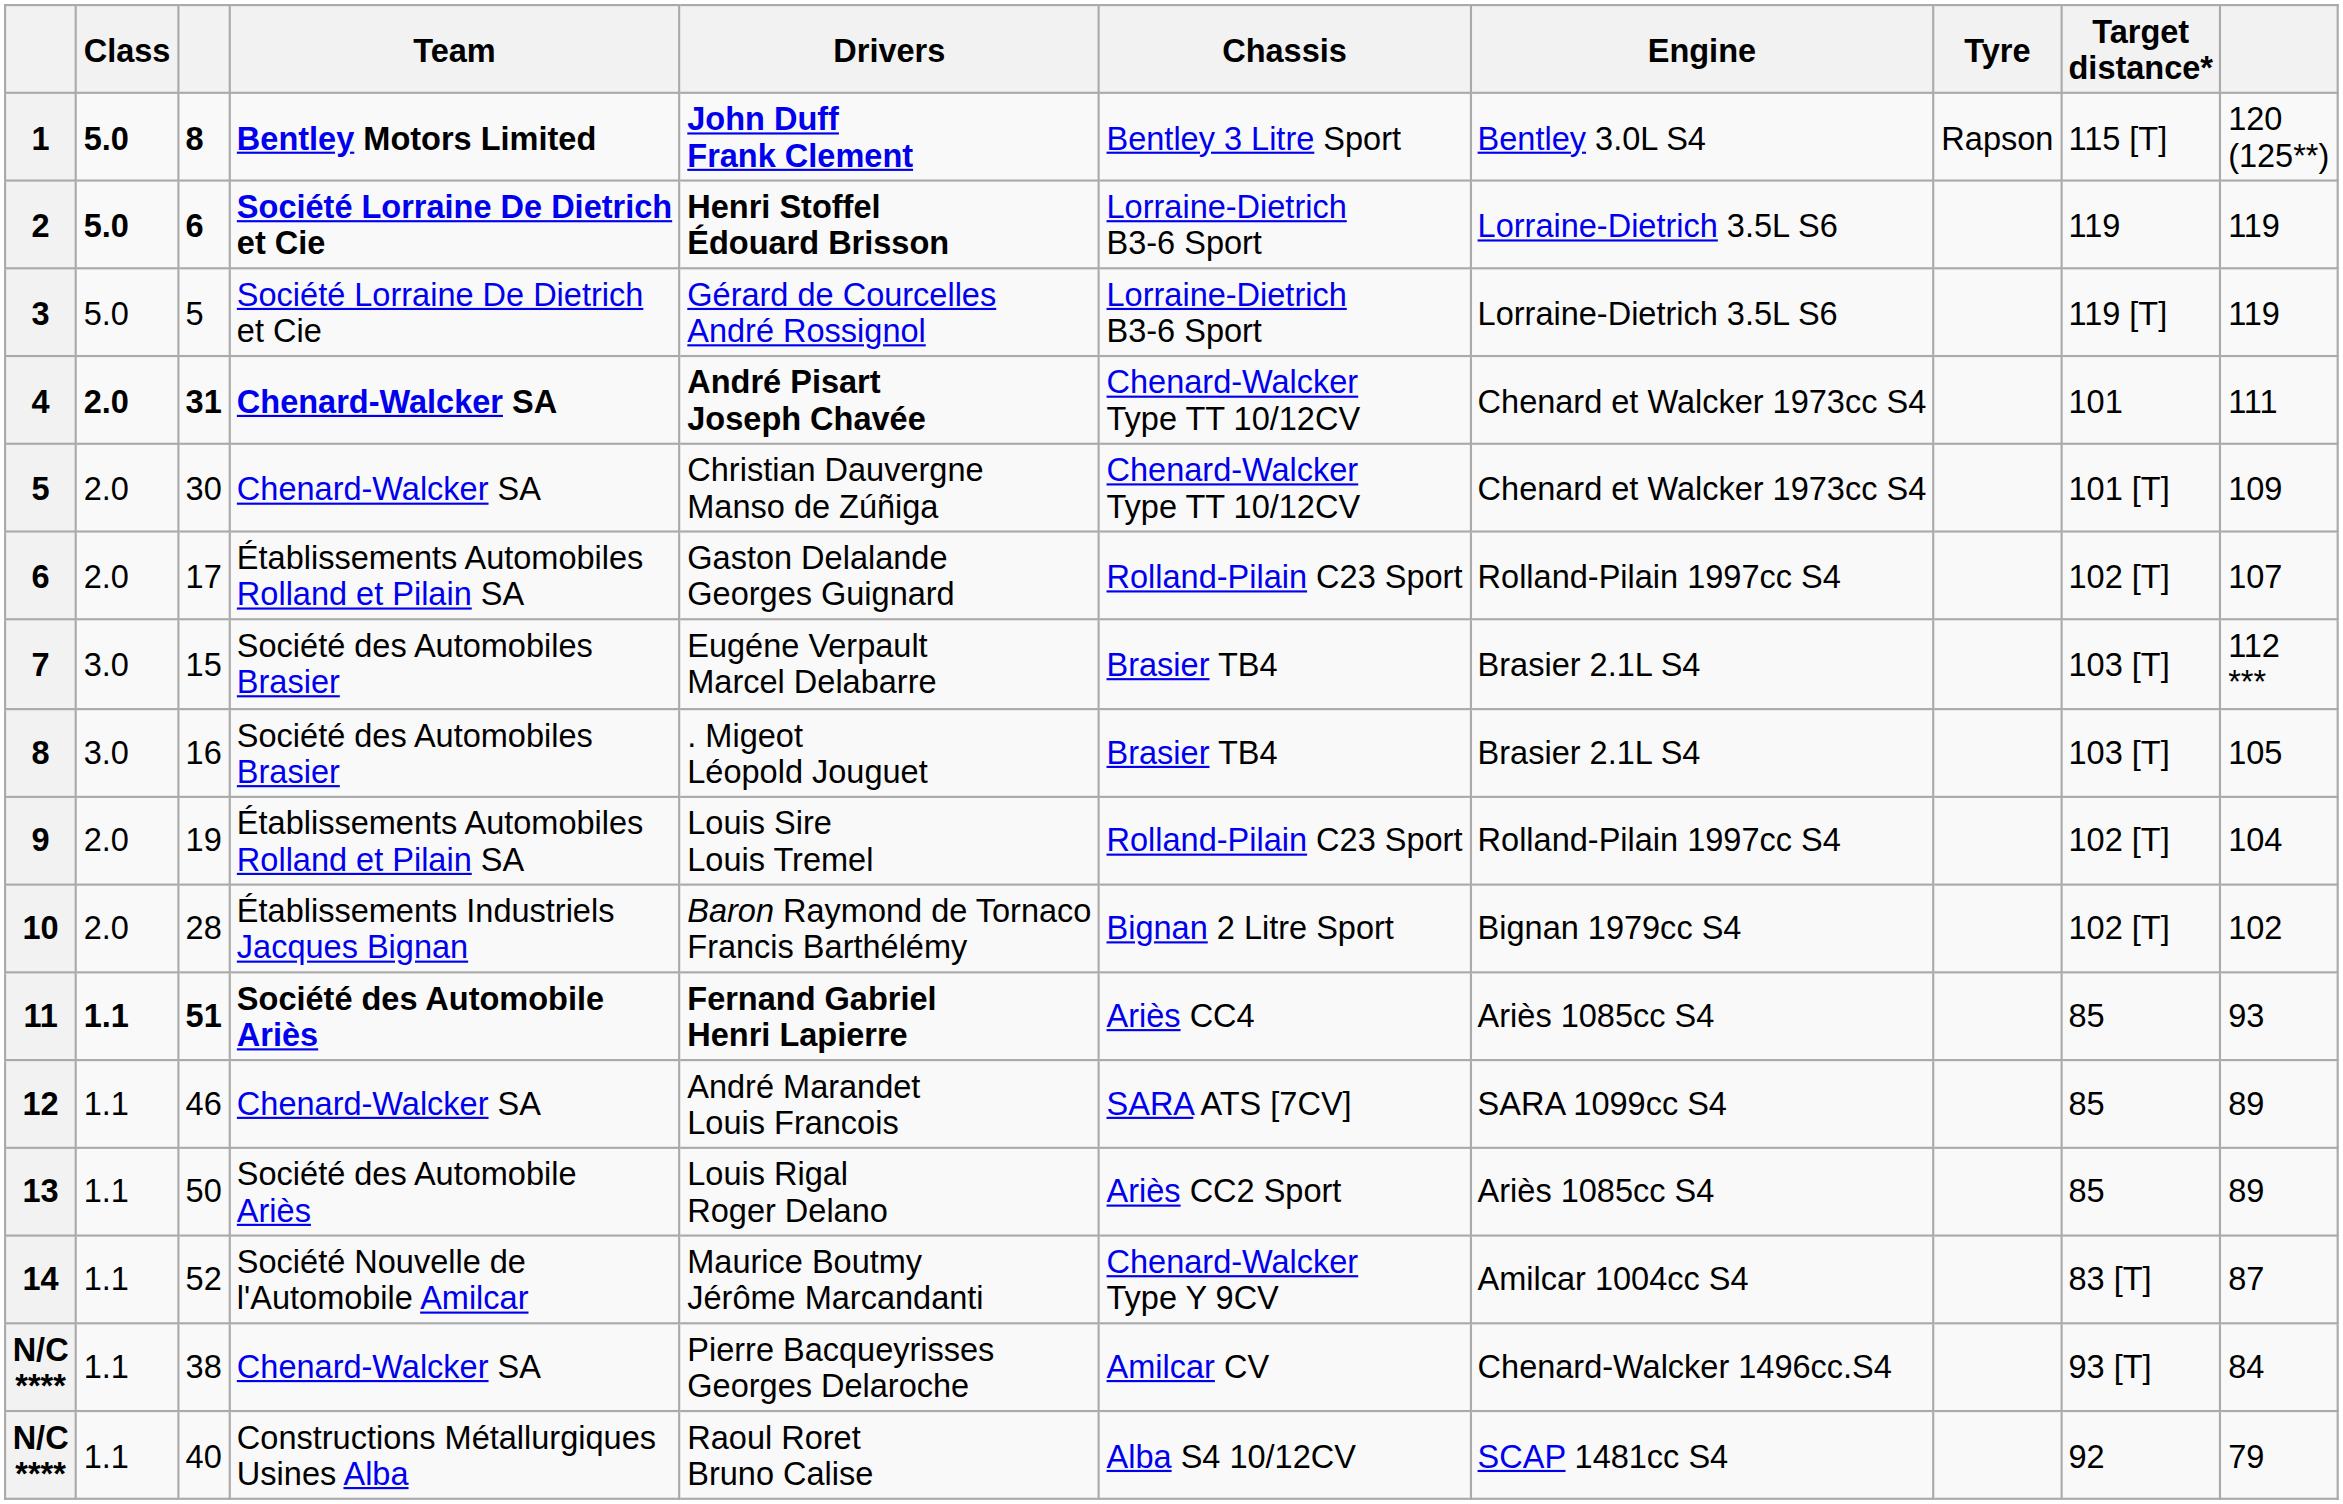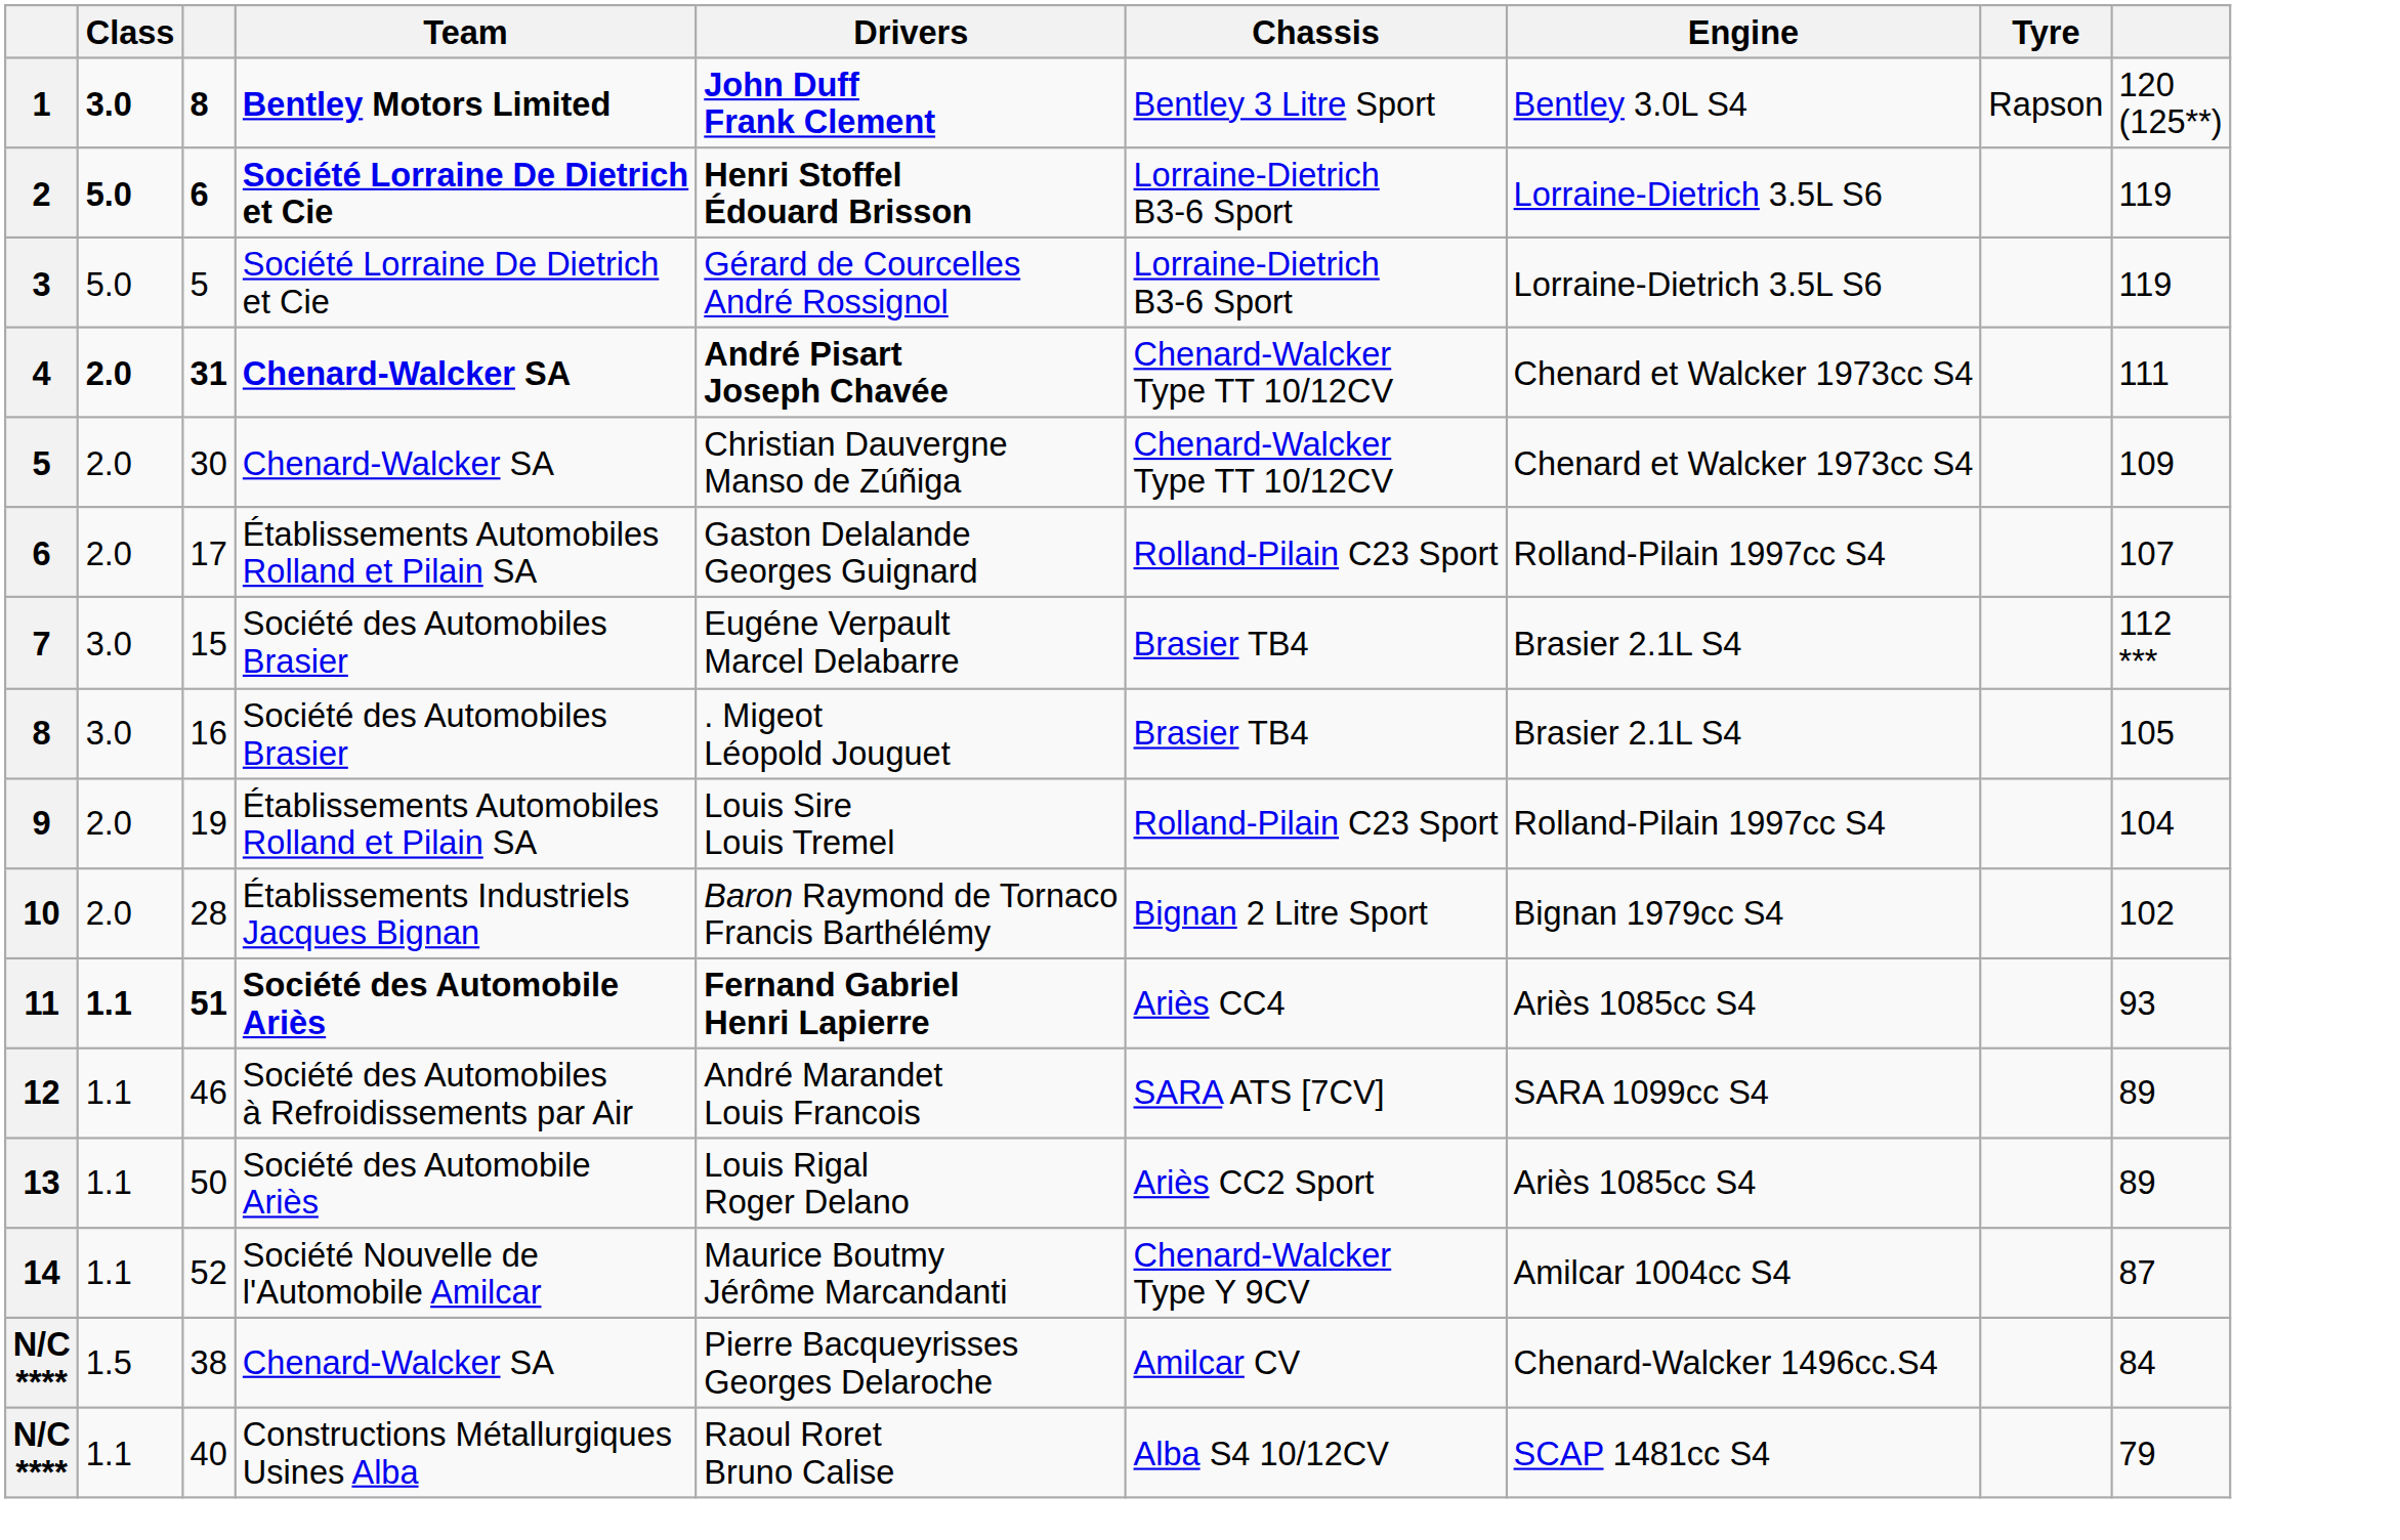- column: Target distance* | 115 [T] | 119 | 119 [T] | 101 | 101 [T] | 102 [T] | 103 [T] | 103 [T] | 102 [T] | 102 [T] | 85 | 85 | 85 | 83 [T] | 93 [T] | 92
1 | Class: 5.0 -> 3.0
12 | Team: Chenard-Walcker SA -> Société des Automobiles à Refroidissements par Air
N/C **** / 38 | Class: 1.1 -> 1.5
